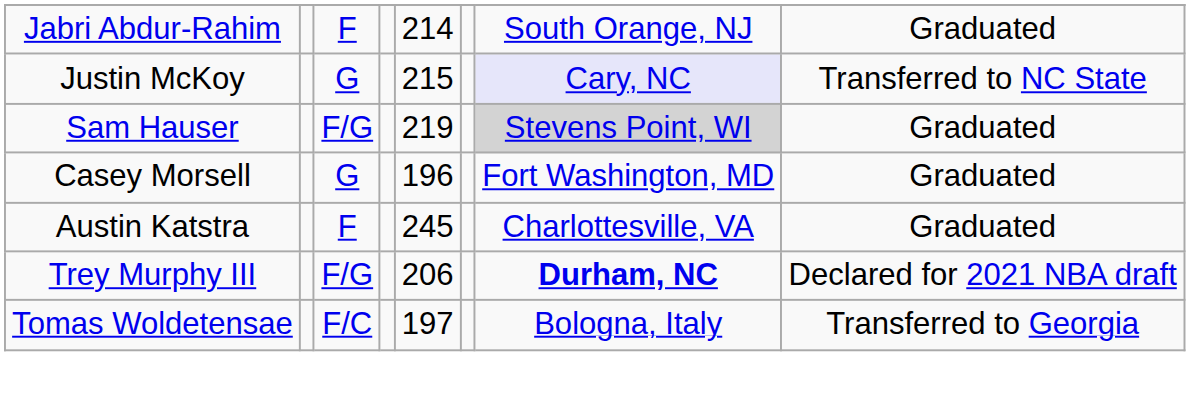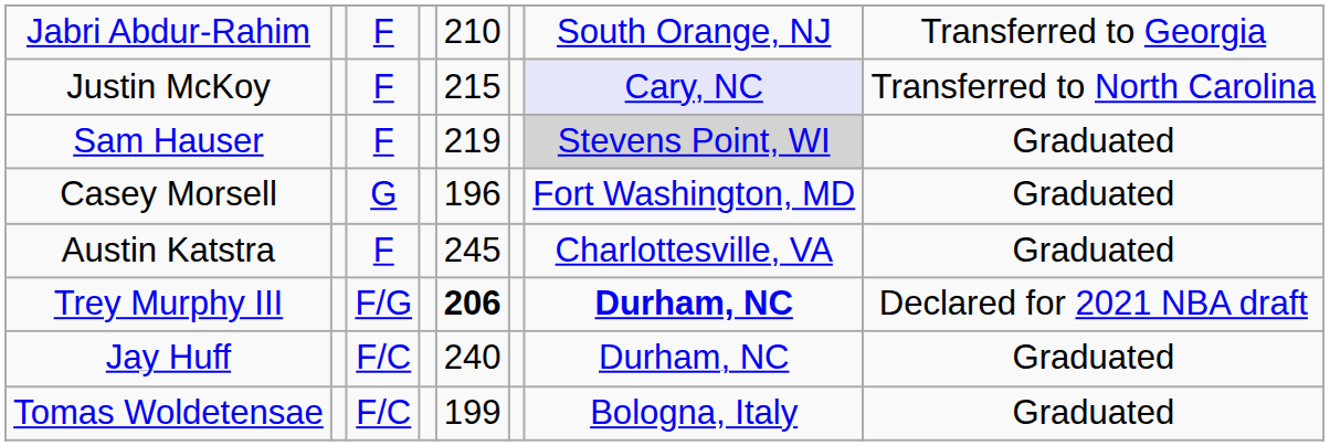Jabri Abdur-Rahim | column 5: 214 -> 210
Jabri Abdur-Rahim | column 8: Graduated -> Transferred to Georgia
Justin McKoy | column 3: G -> F
Justin McKoy | column 8: Transferred to NC State -> Transferred to North Carolina
Sam Hauser | column 3: F/G -> F
Trey Murphy III | column 5: normal -> bold
+ row: Jay Huff | F/C | 240 | Durham, NC | Graduated
Tomas Woldetensae | column 5: 197 -> 199
Tomas Woldetensae | column 8: Transferred to Georgia -> Graduated
